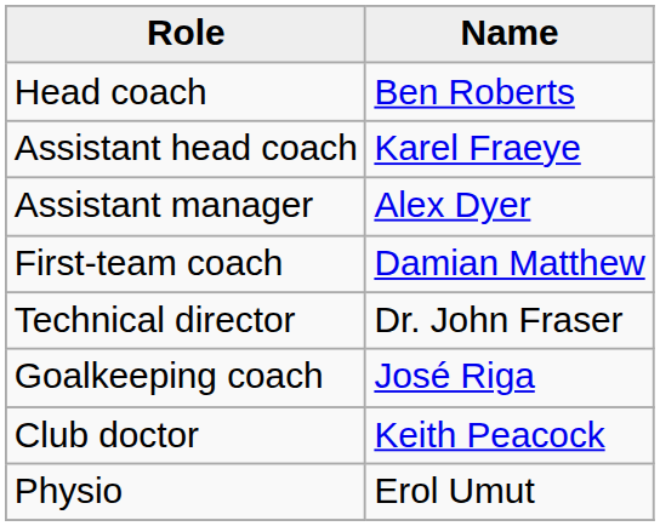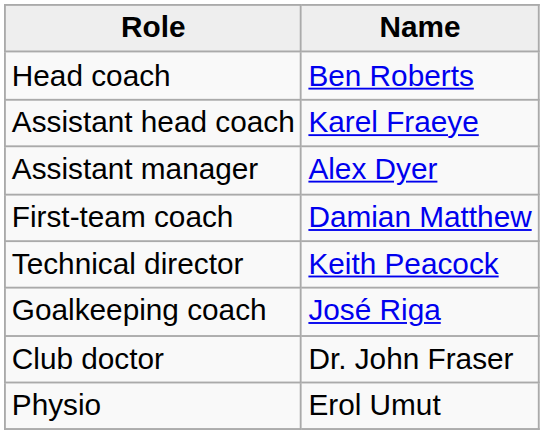Technical director | Name: Dr. John Fraser -> Keith Peacock
Club doctor | Name: Keith Peacock -> Dr. John Fraser
